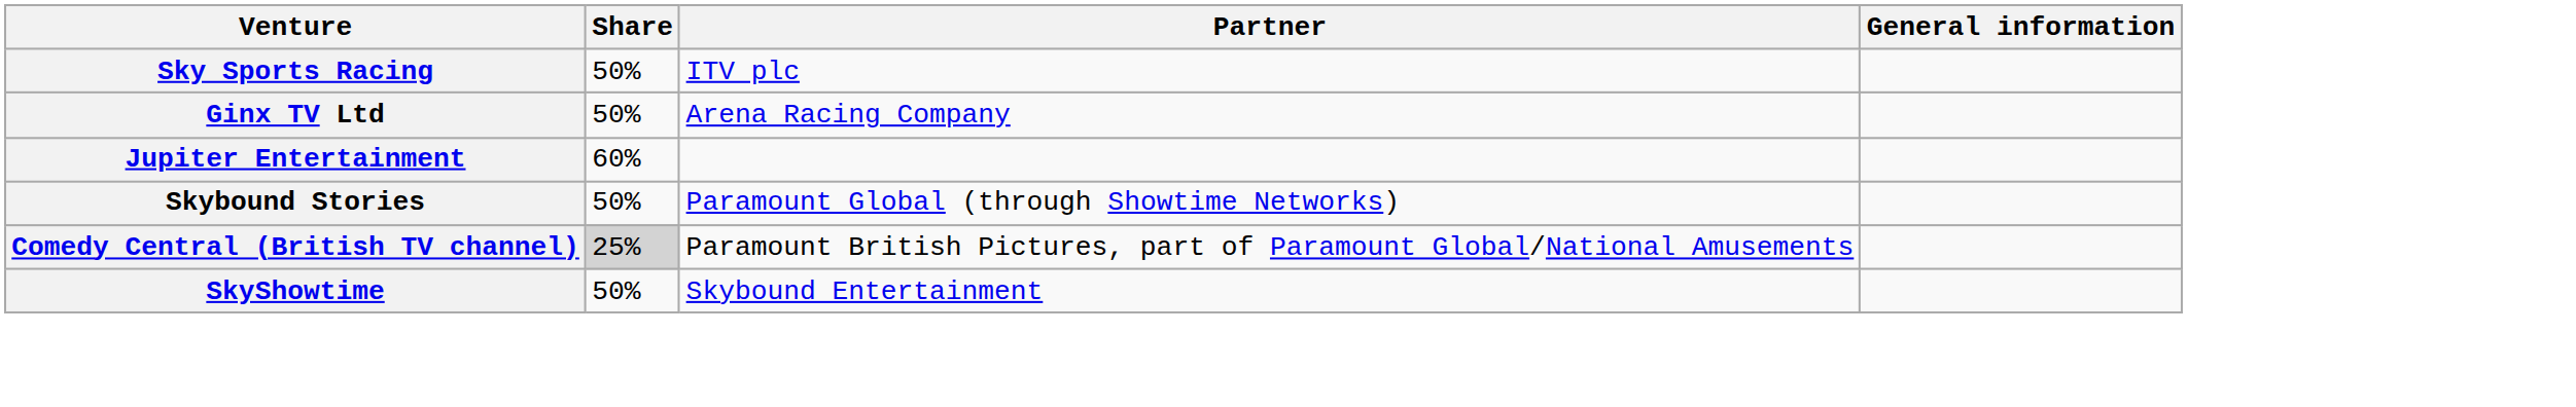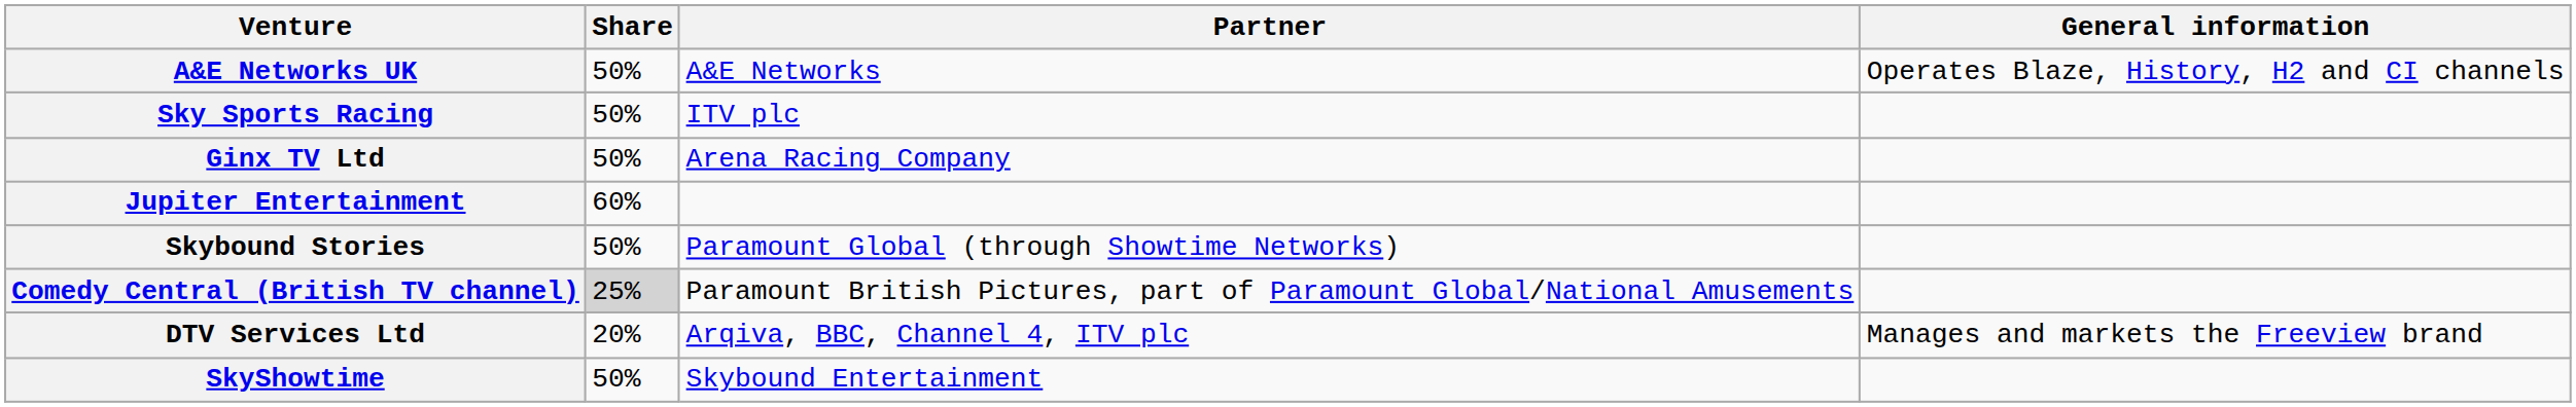+ row: A&E Networks UK | 50% | A&E Networks | Operates Blaze, History, H2 and CI channels
+ row: DTV Services Ltd | 20% | Arqiva, BBC, Channel 4, ITV plc | Manages and markets the Freeview brand
